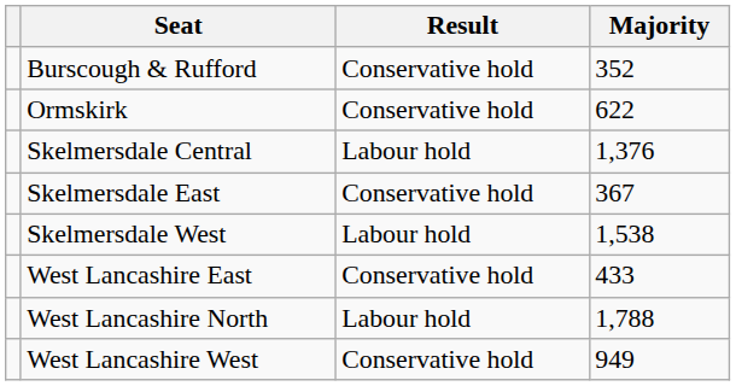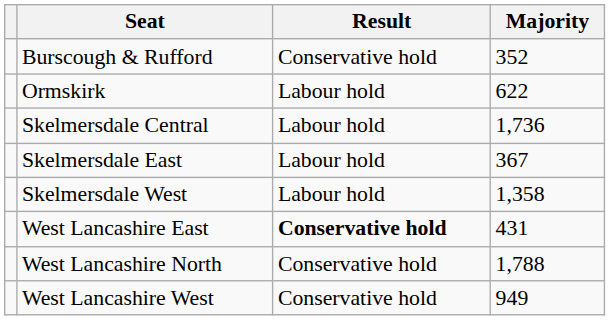Ormskirk | Result: Conservative hold -> Labour hold
Skelmersdale Central | Majority: 1,376 -> 1,736
Skelmersdale East | Result: Conservative hold -> Labour hold
Skelmersdale West | Majority: 1,538 -> 1,358
West Lancashire East | Result: normal -> bold
West Lancashire East | Majority: 433 -> 431
West Lancashire North | Result: Labour hold -> Conservative hold
